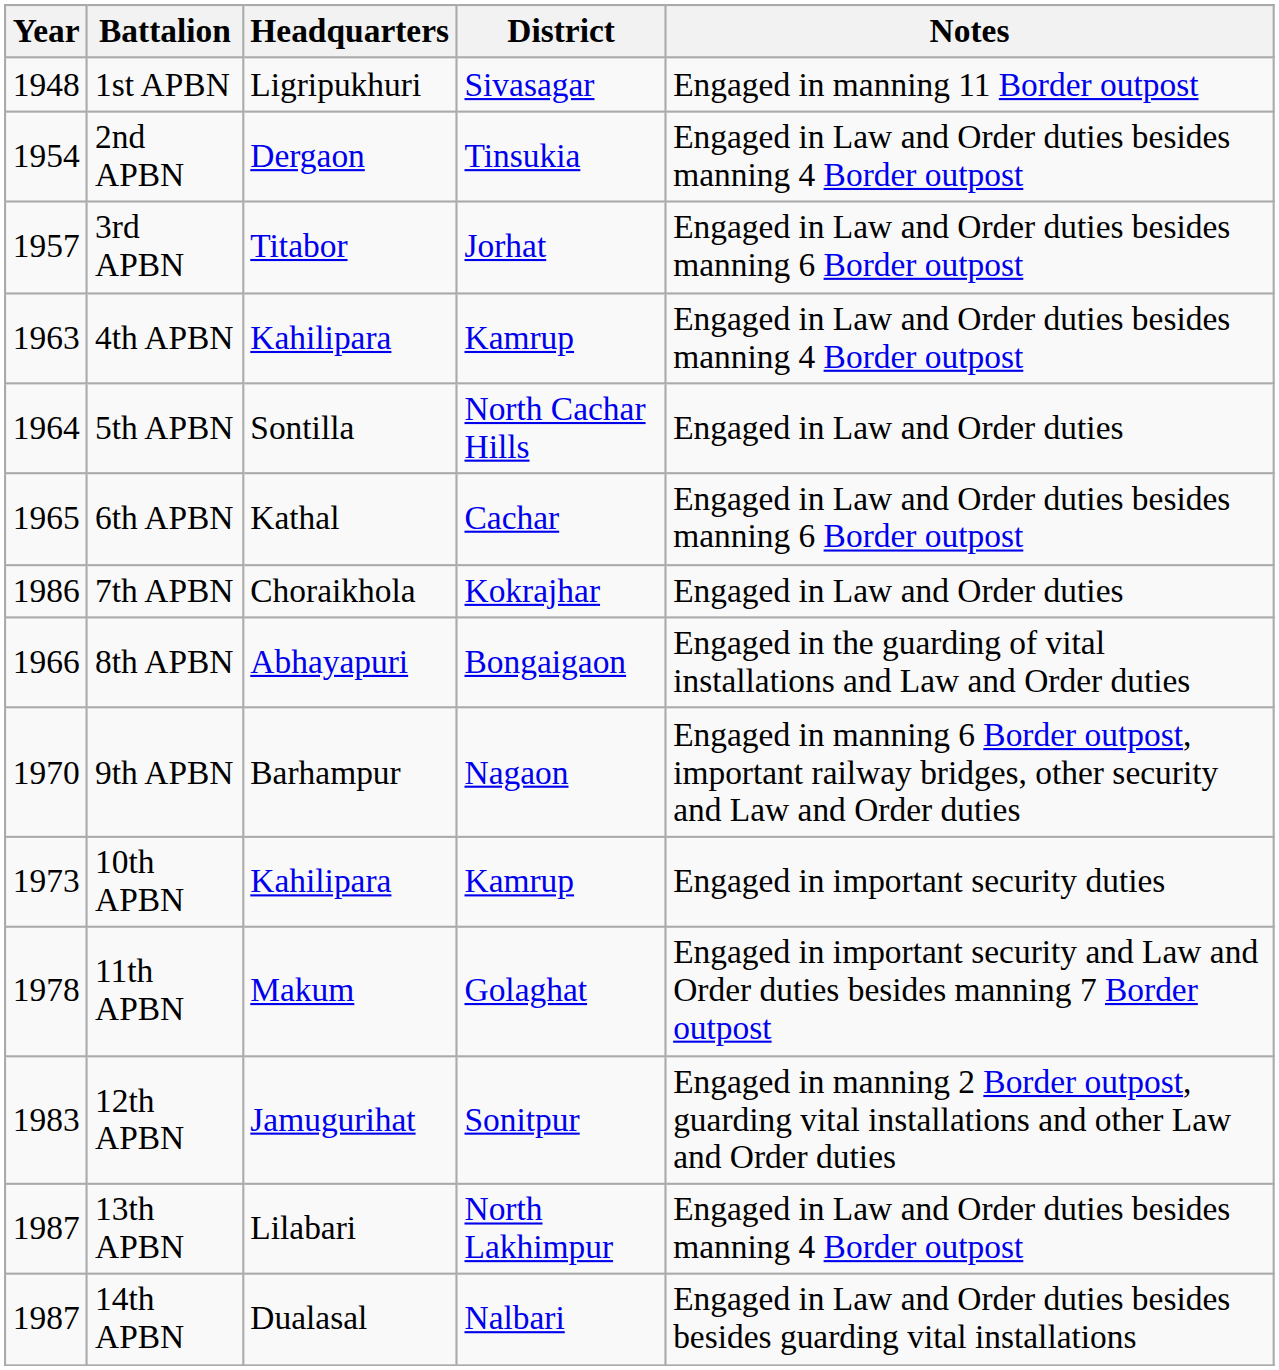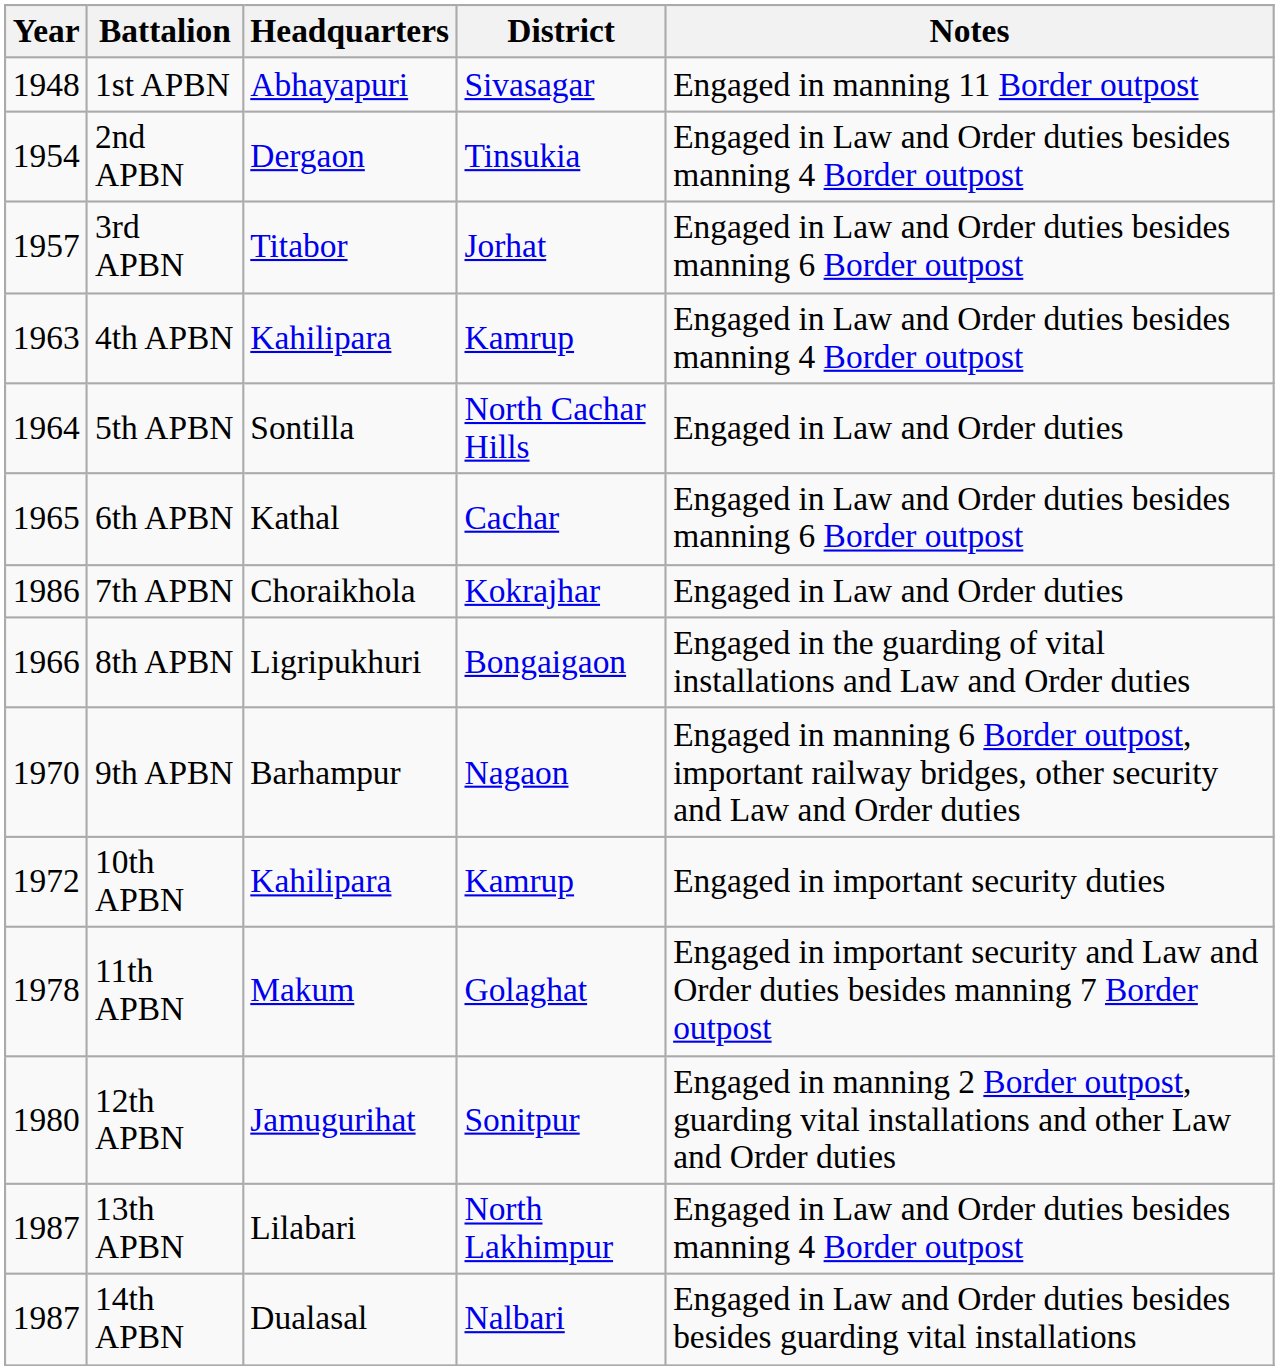1st APBN | Headquarters: Ligripukhuri -> Abhayapuri
8th APBN | Headquarters: Abhayapuri -> Ligripukhuri
10th APBN | Year: 1973 -> 1972
12th APBN | Year: 1983 -> 1980
